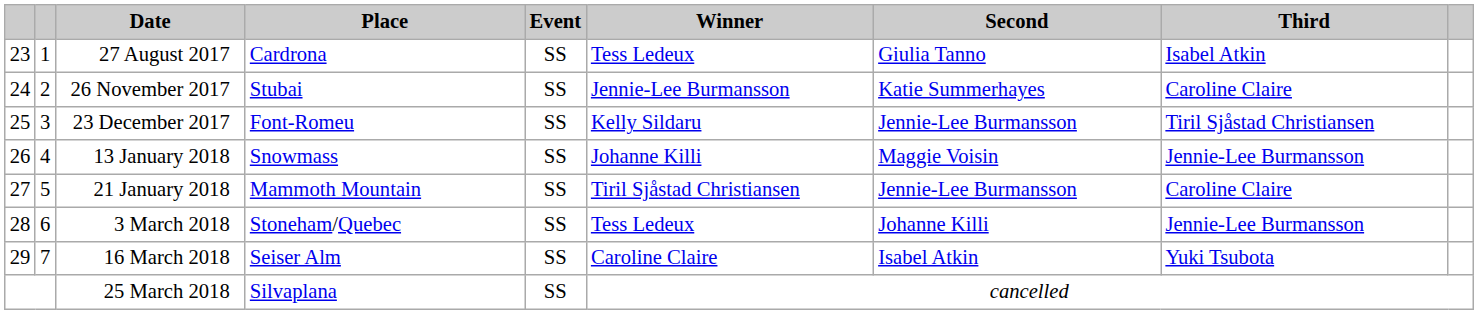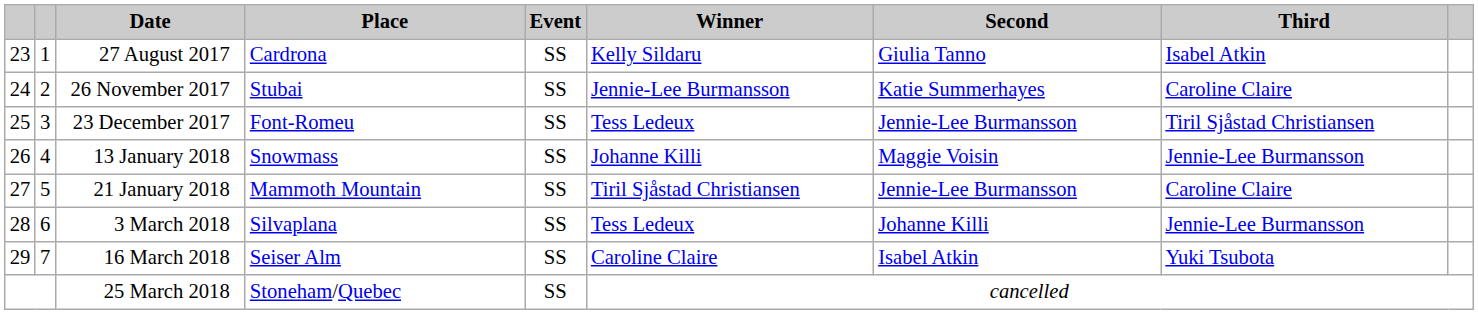27 August 2017 | Winner: Tess Ledeux -> Kelly Sildaru
23 December 2017 | Winner: Kelly Sildaru -> Tess Ledeux
3 March 2018 | Place: Stoneham/Quebec -> Silvaplana
25 March 2018 | Place: Silvaplana -> Stoneham/Quebec
